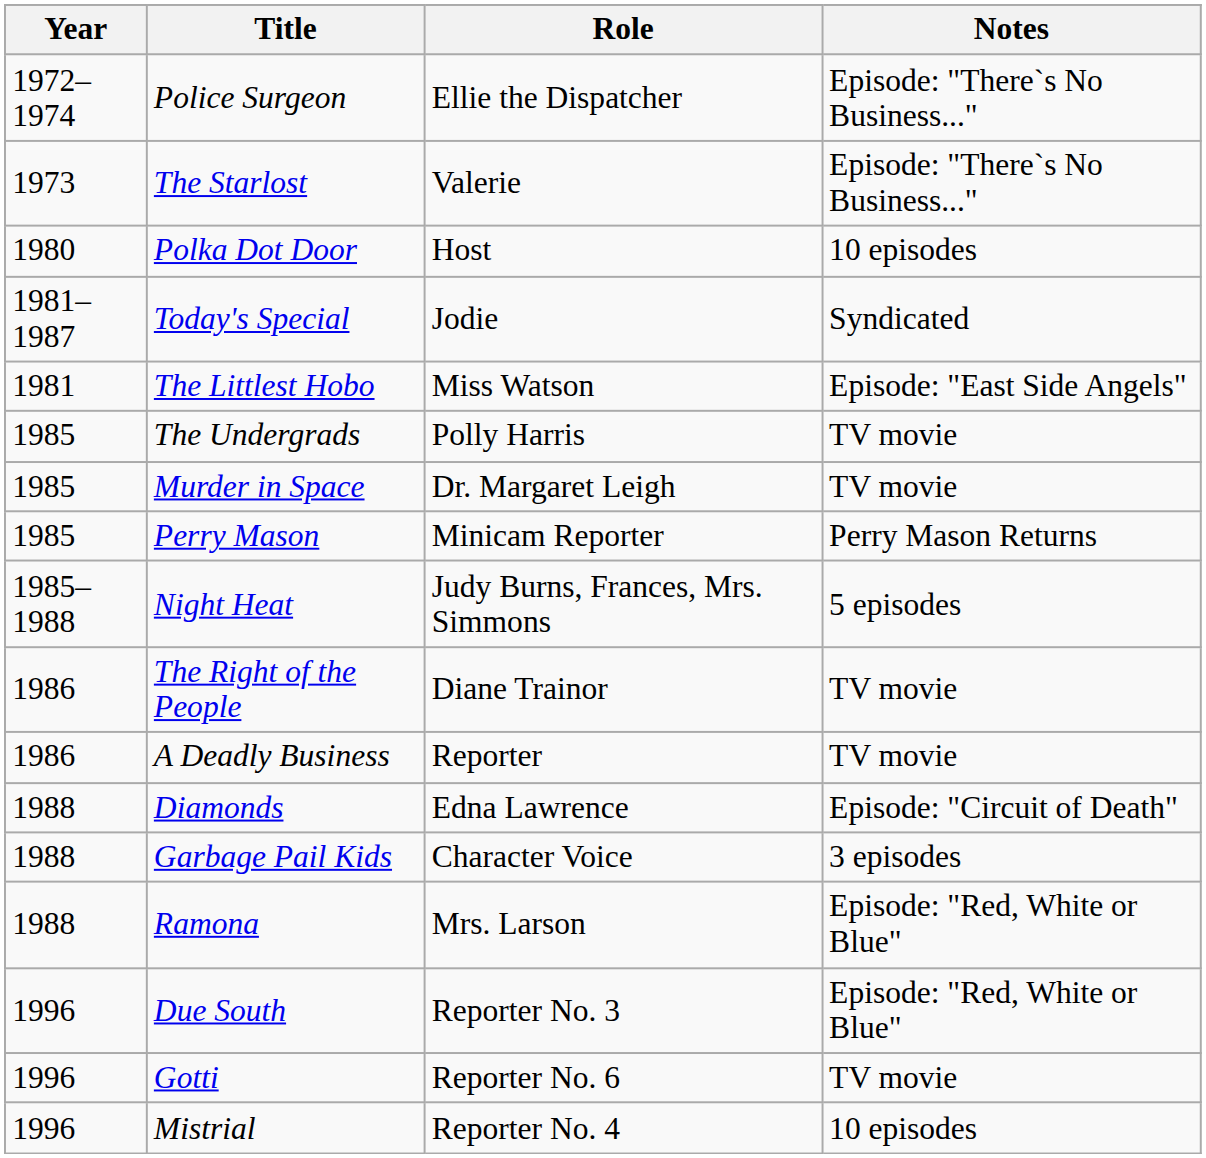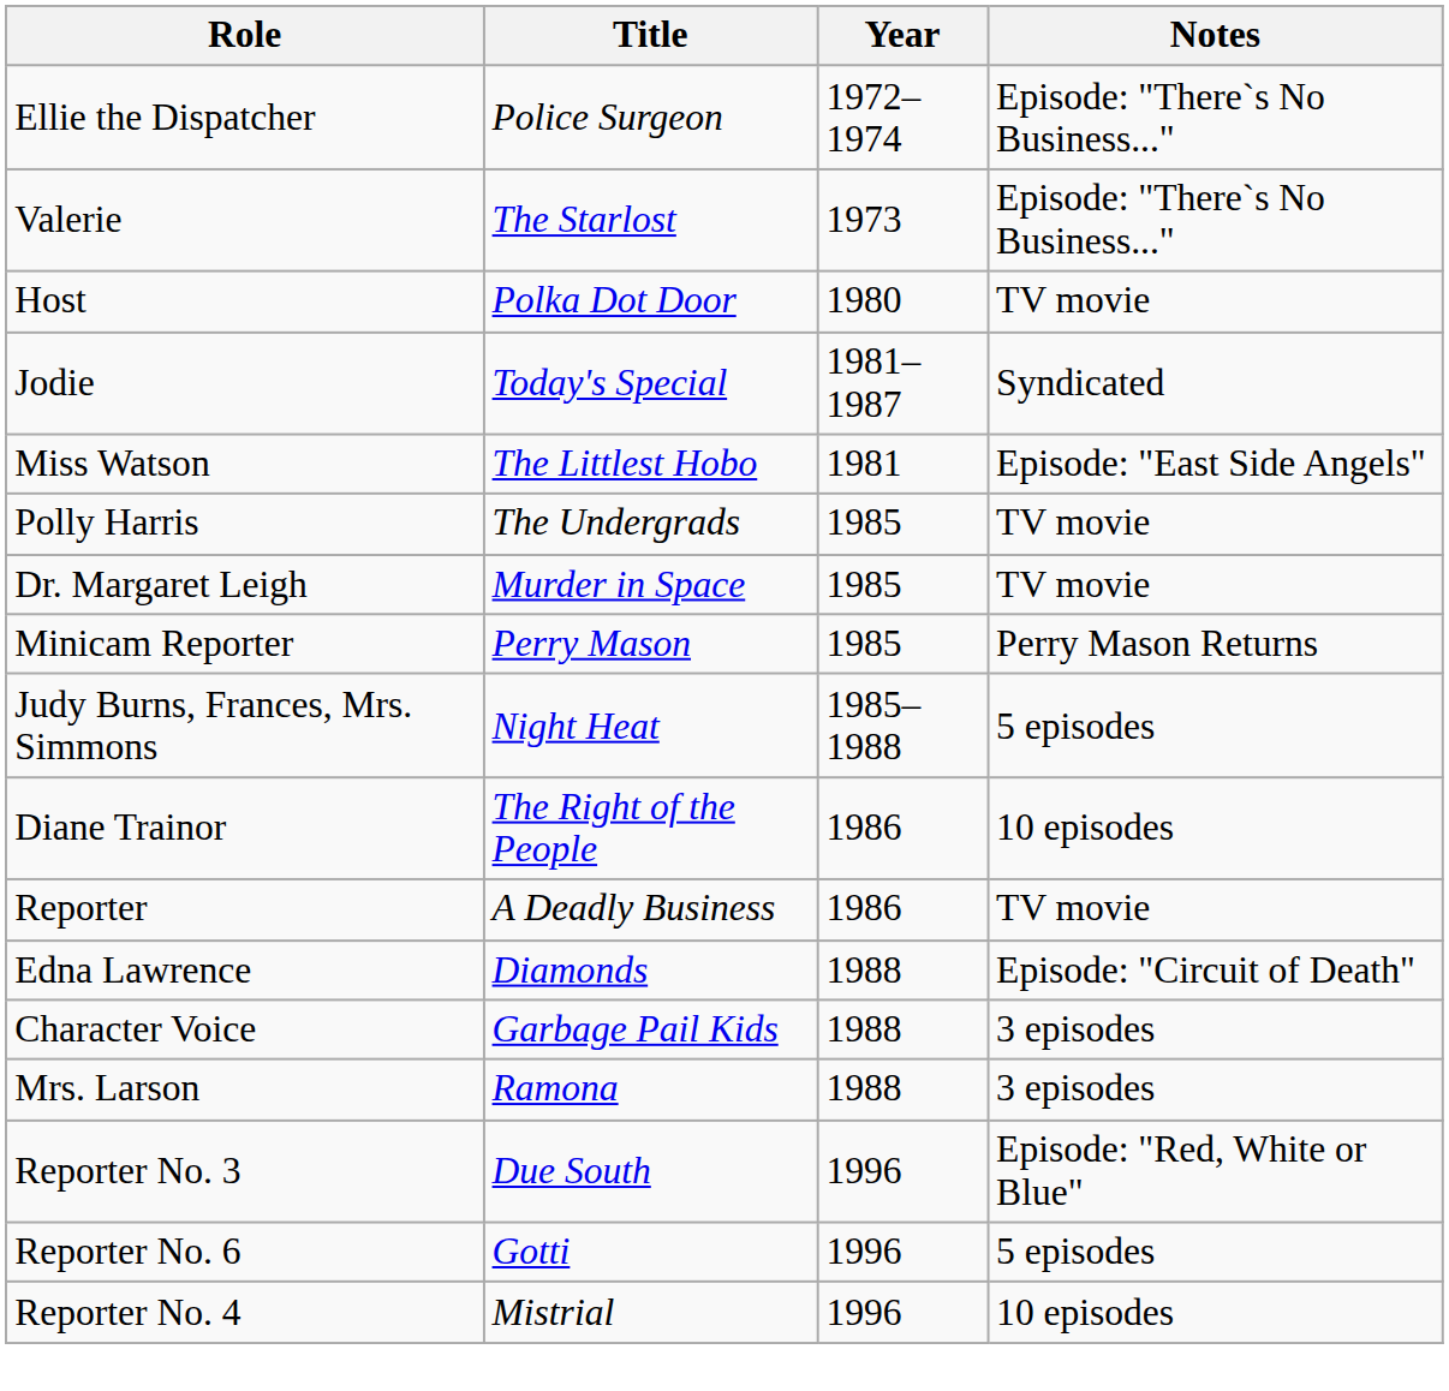columns swapped: Year <-> Role
Polka Dot Door | Notes: 10 episodes -> TV movie
The Right of the People | Notes: TV movie -> 10 episodes
Ramona | Notes: Episode: "Red, White or Blue" -> 3 episodes
Gotti | Notes: TV movie -> 5 episodes
